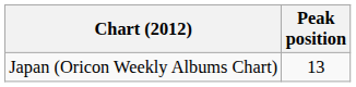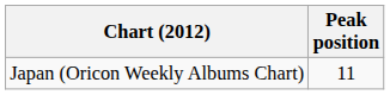Japan (Oricon Weekly Albums Chart) | Peak position: 13 -> 11
